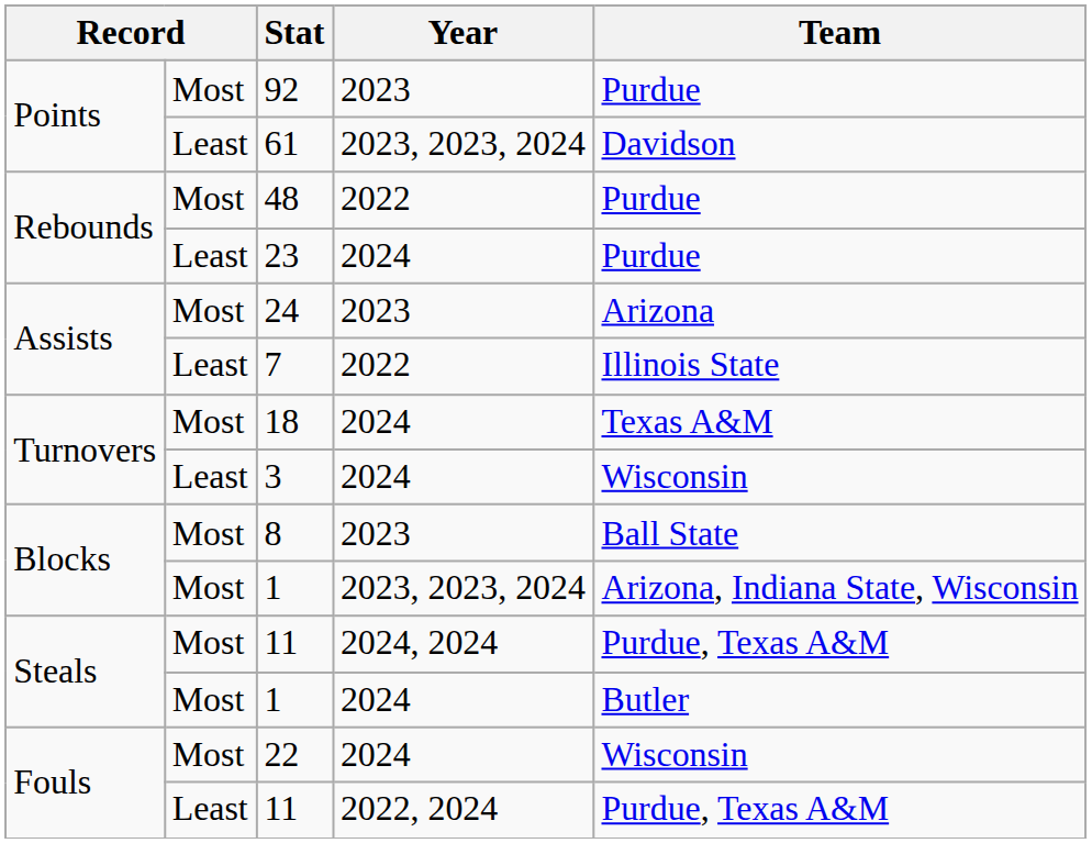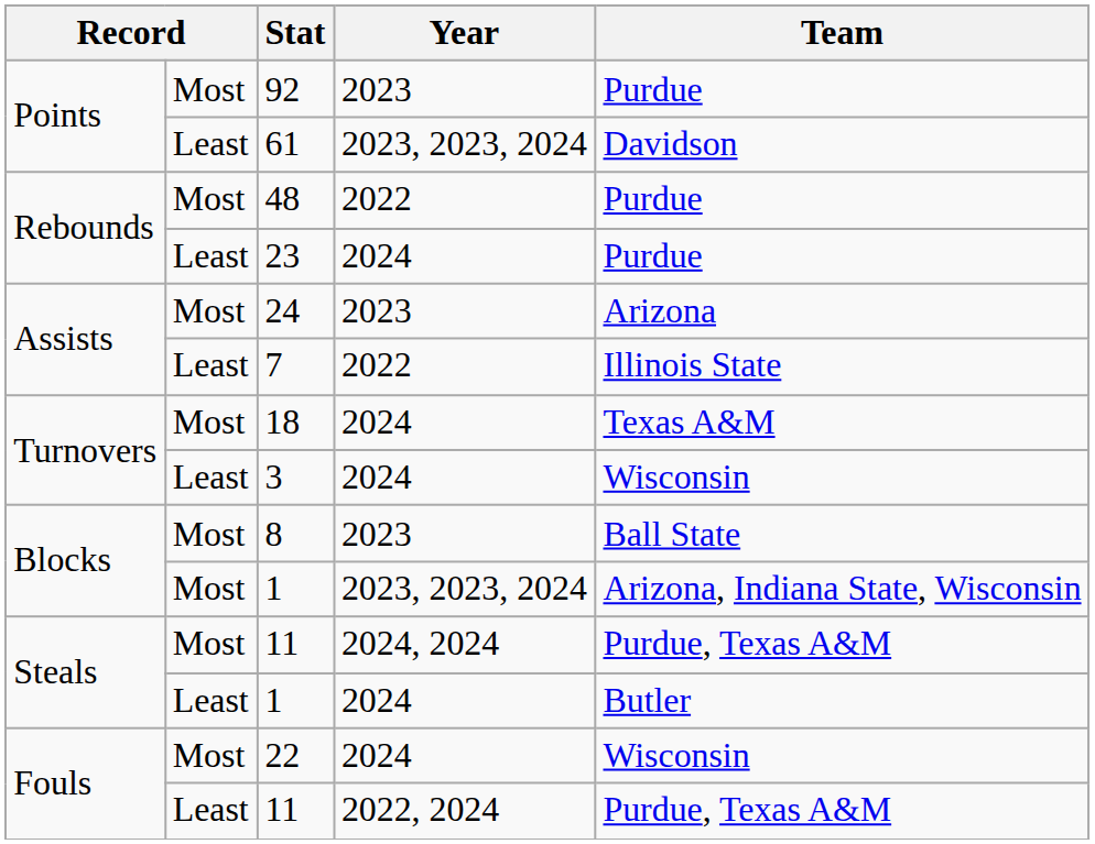Steals / 1 | column 2: Most -> Least
